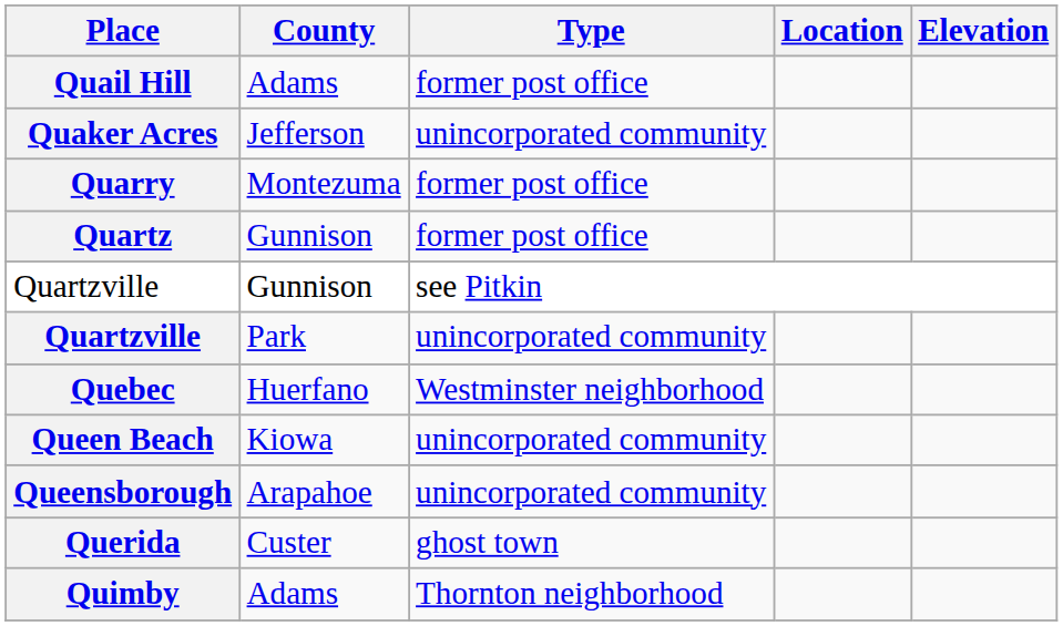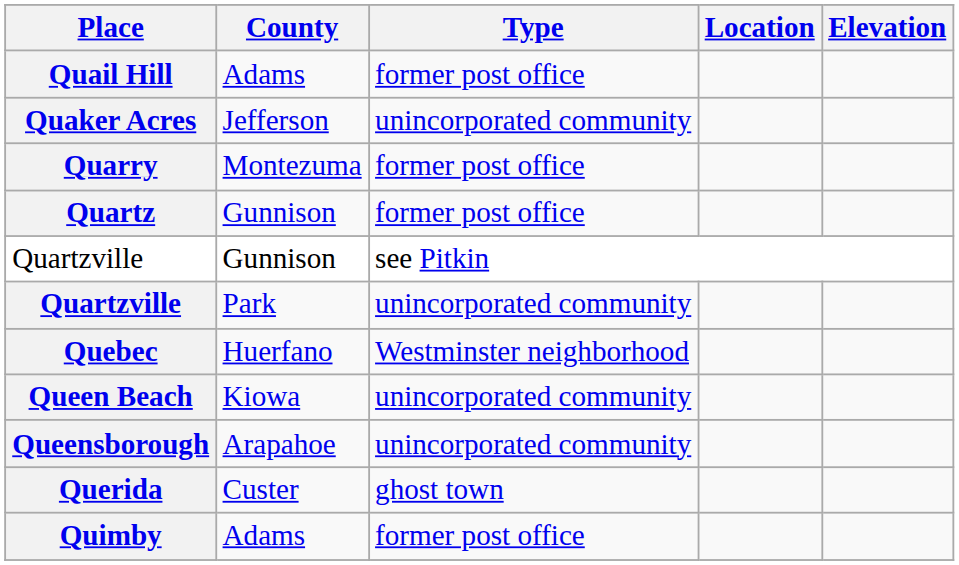Quimby | Type: Thornton neighborhood -> former post office
